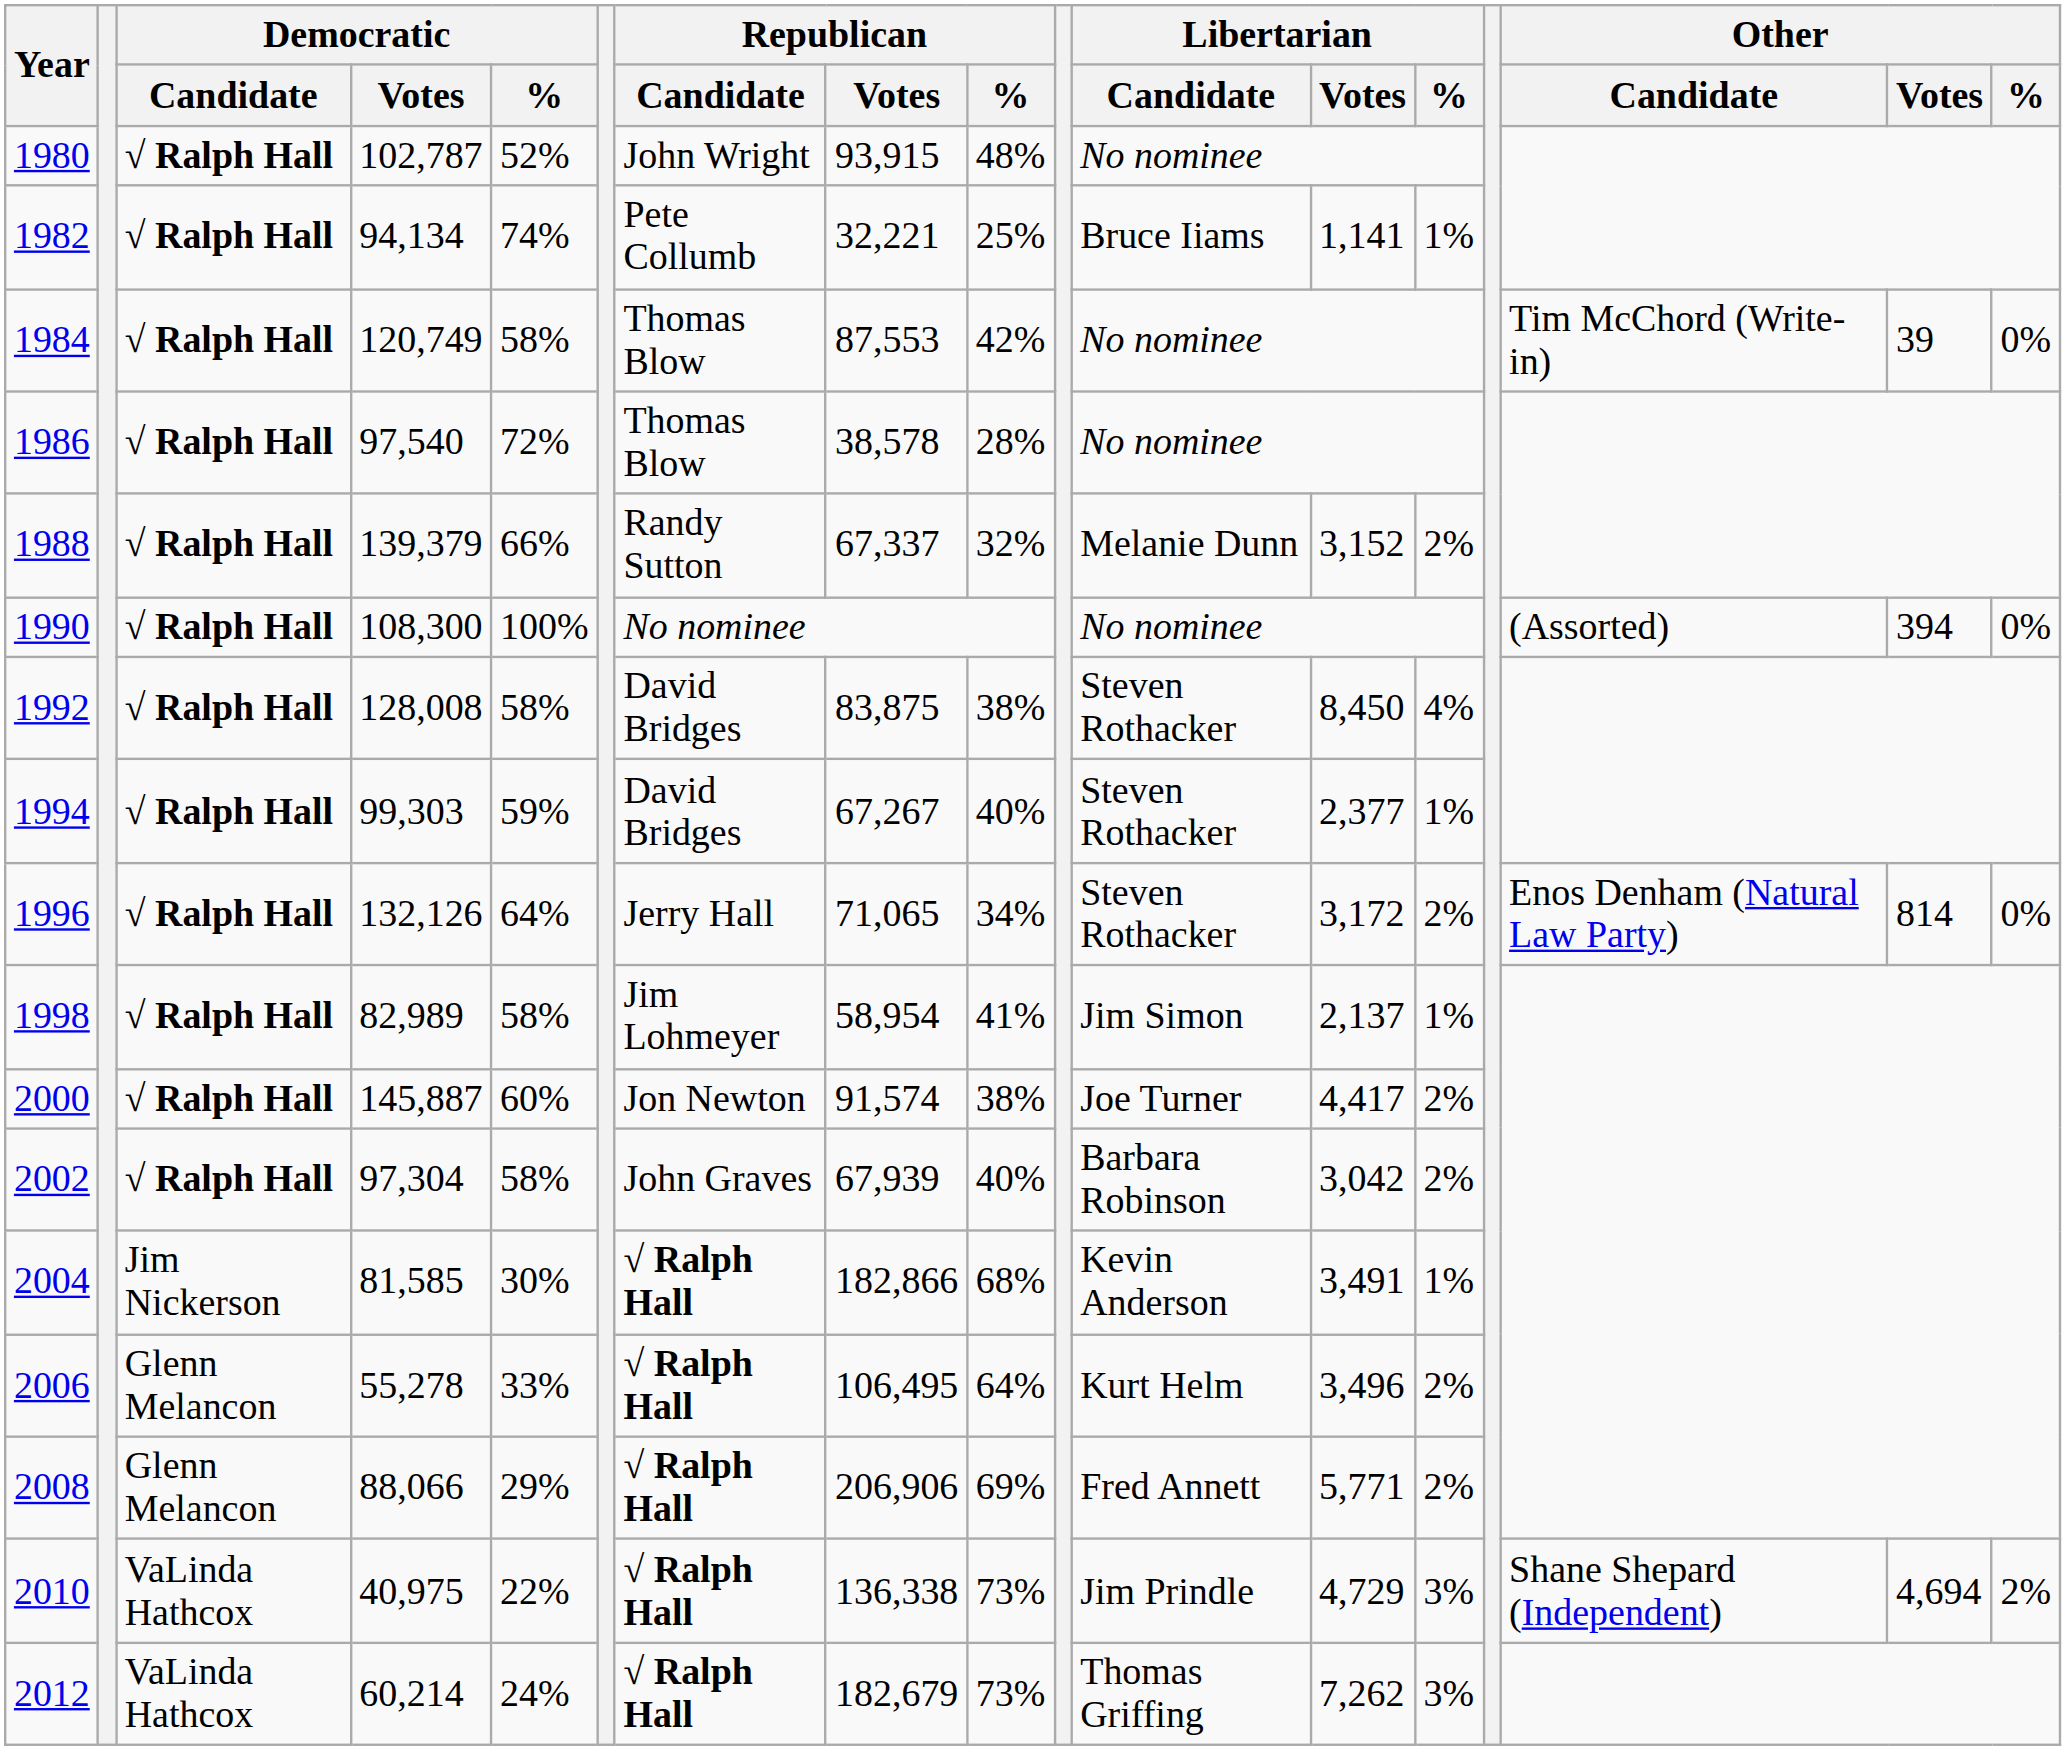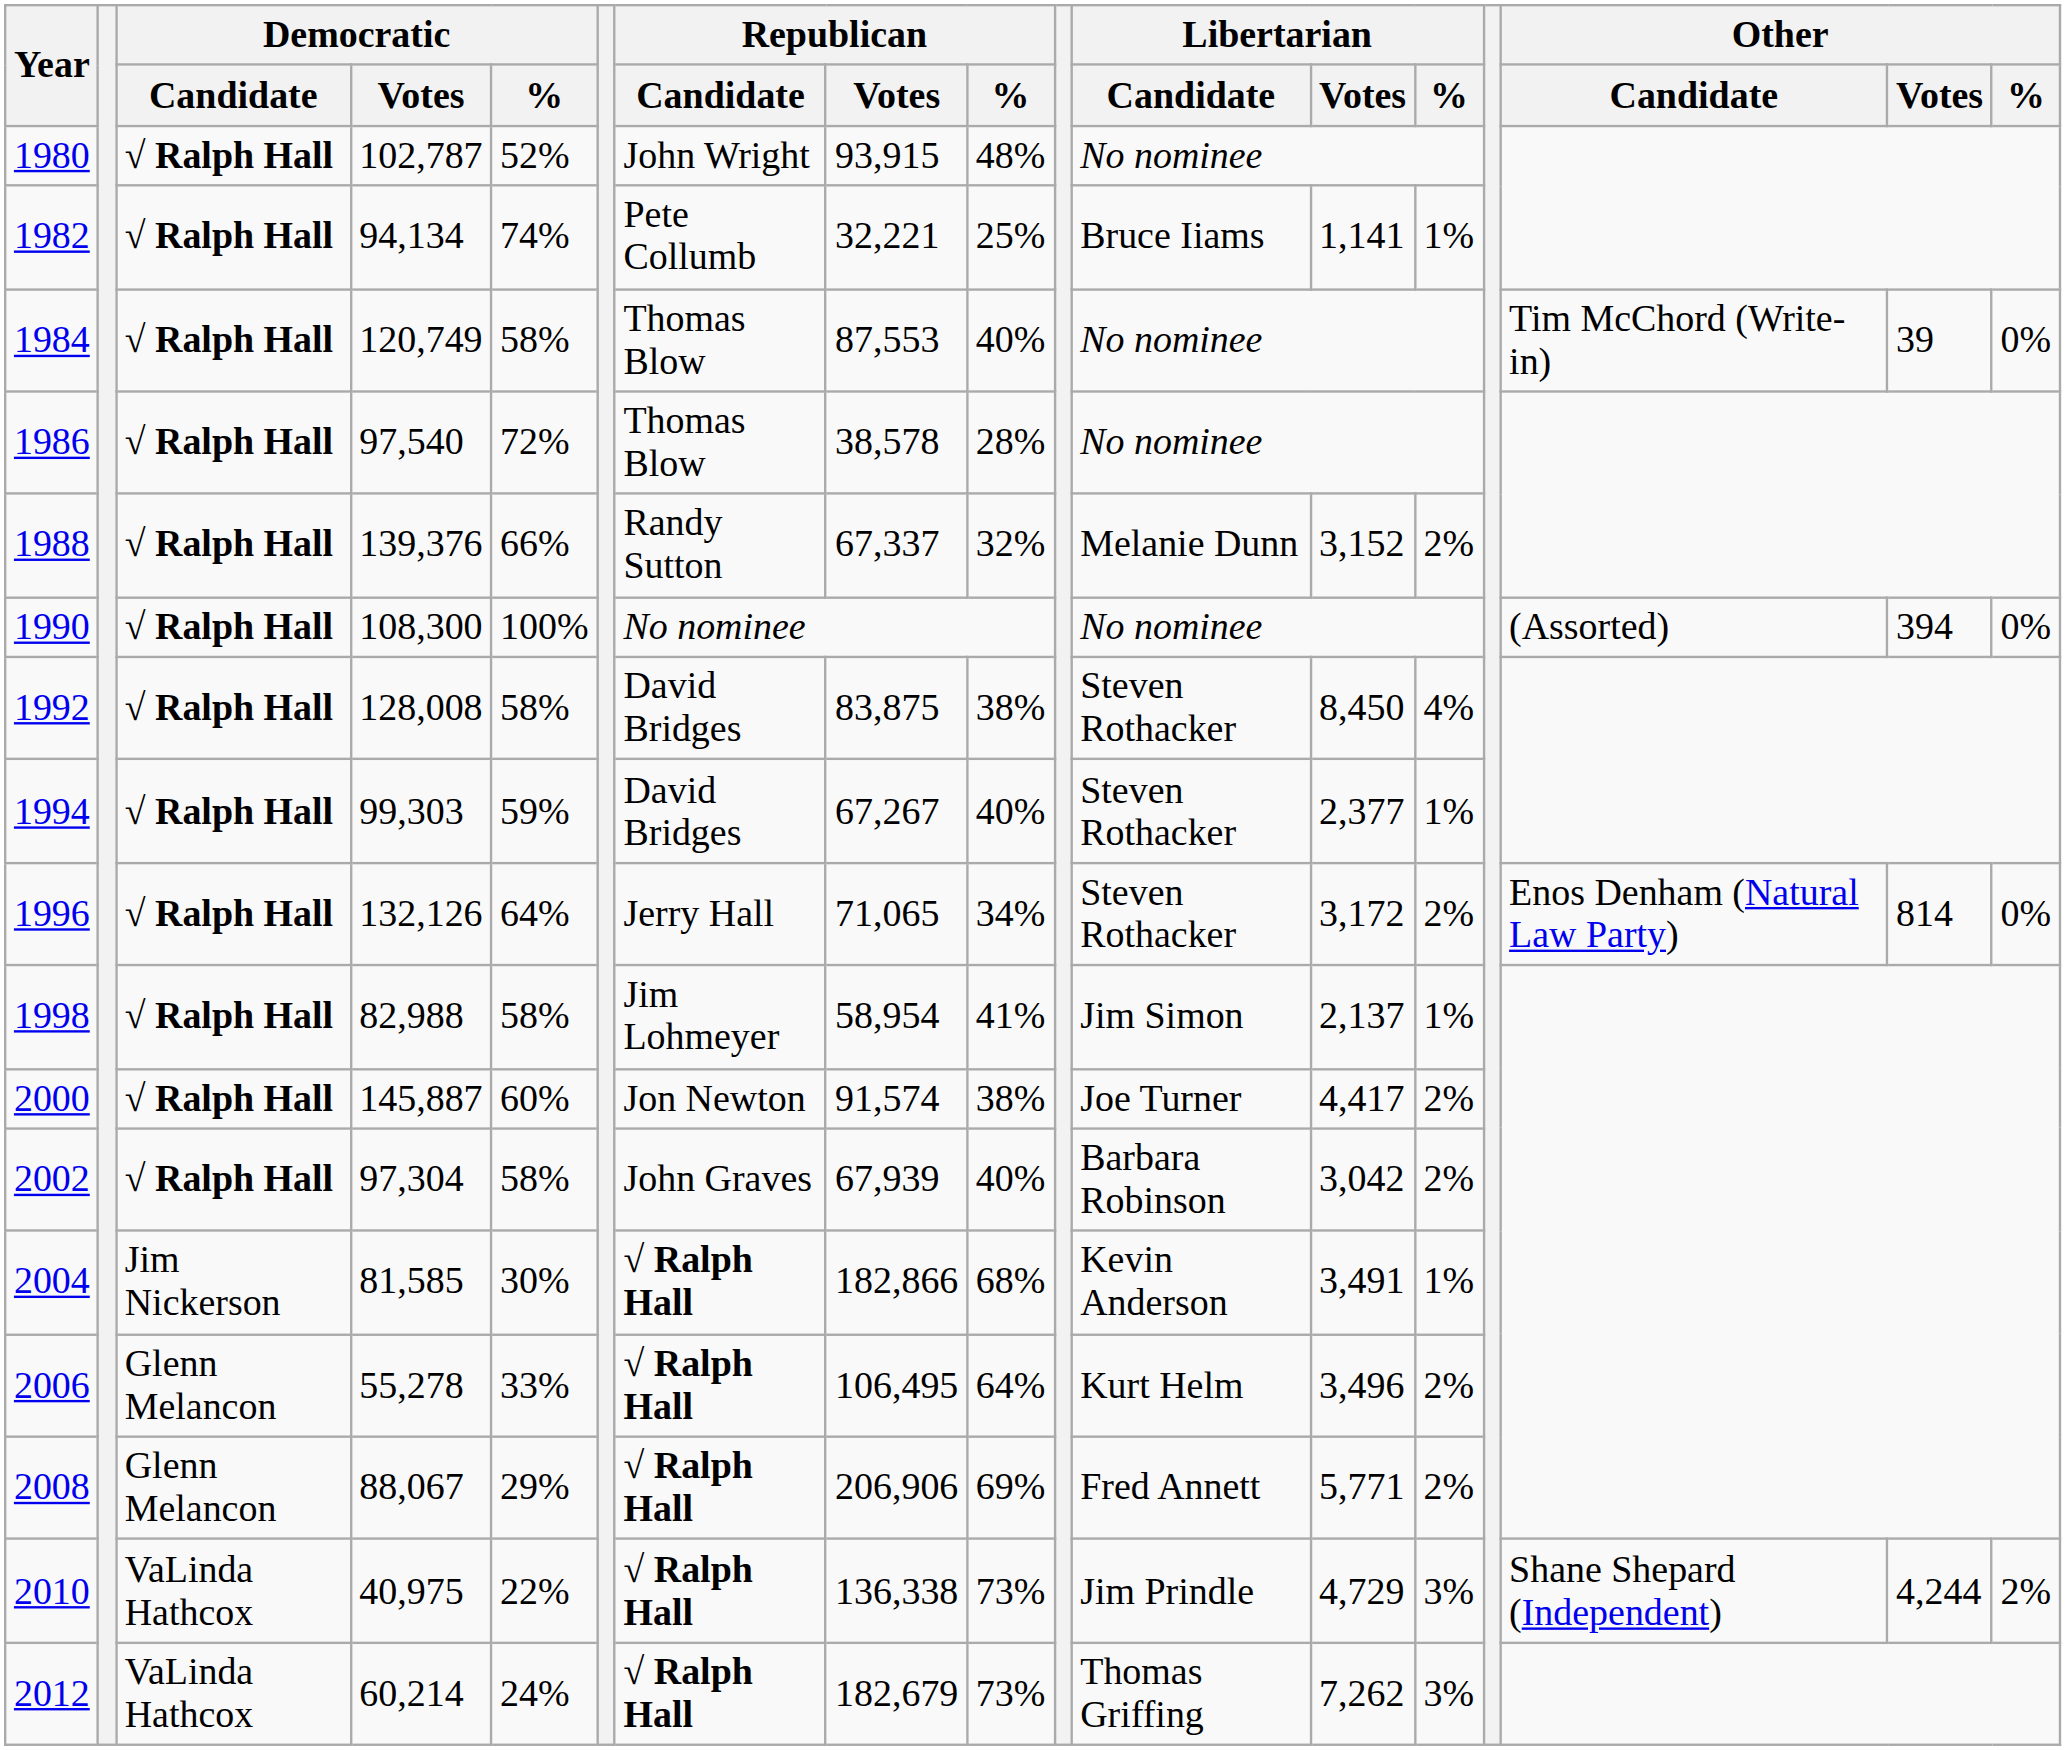1984 | Republican / %: 42% -> 40%
1988 | Democratic / Votes: 139,379 -> 139,376
1998 | Democratic / Votes: 82,989 -> 82,988
2008 | Democratic / Votes: 88,066 -> 88,067
2010 | Other / Votes: 4,694 -> 4,244
